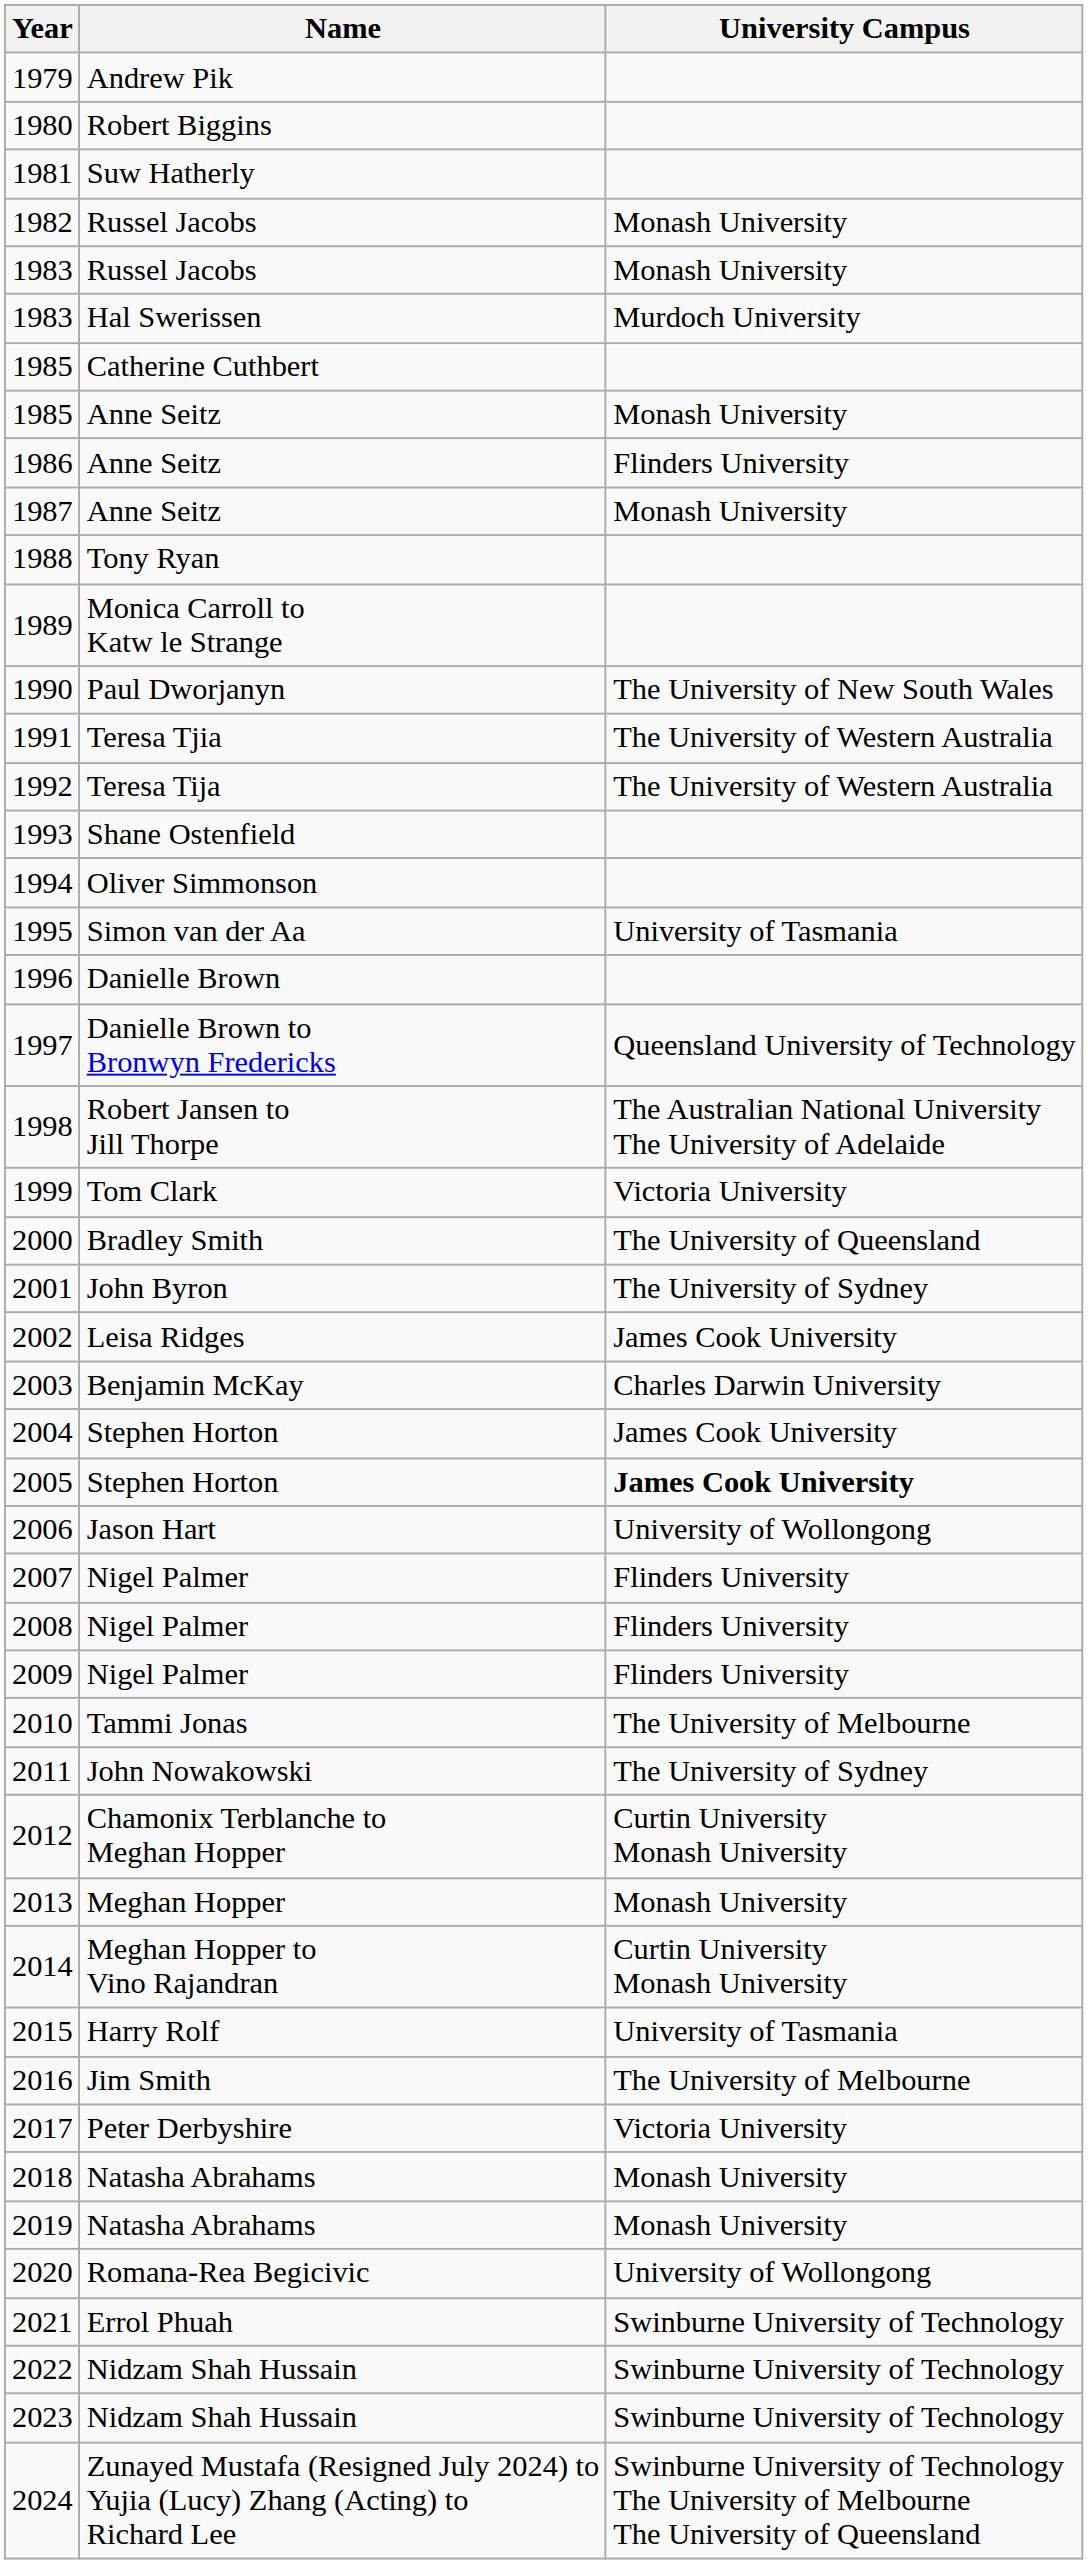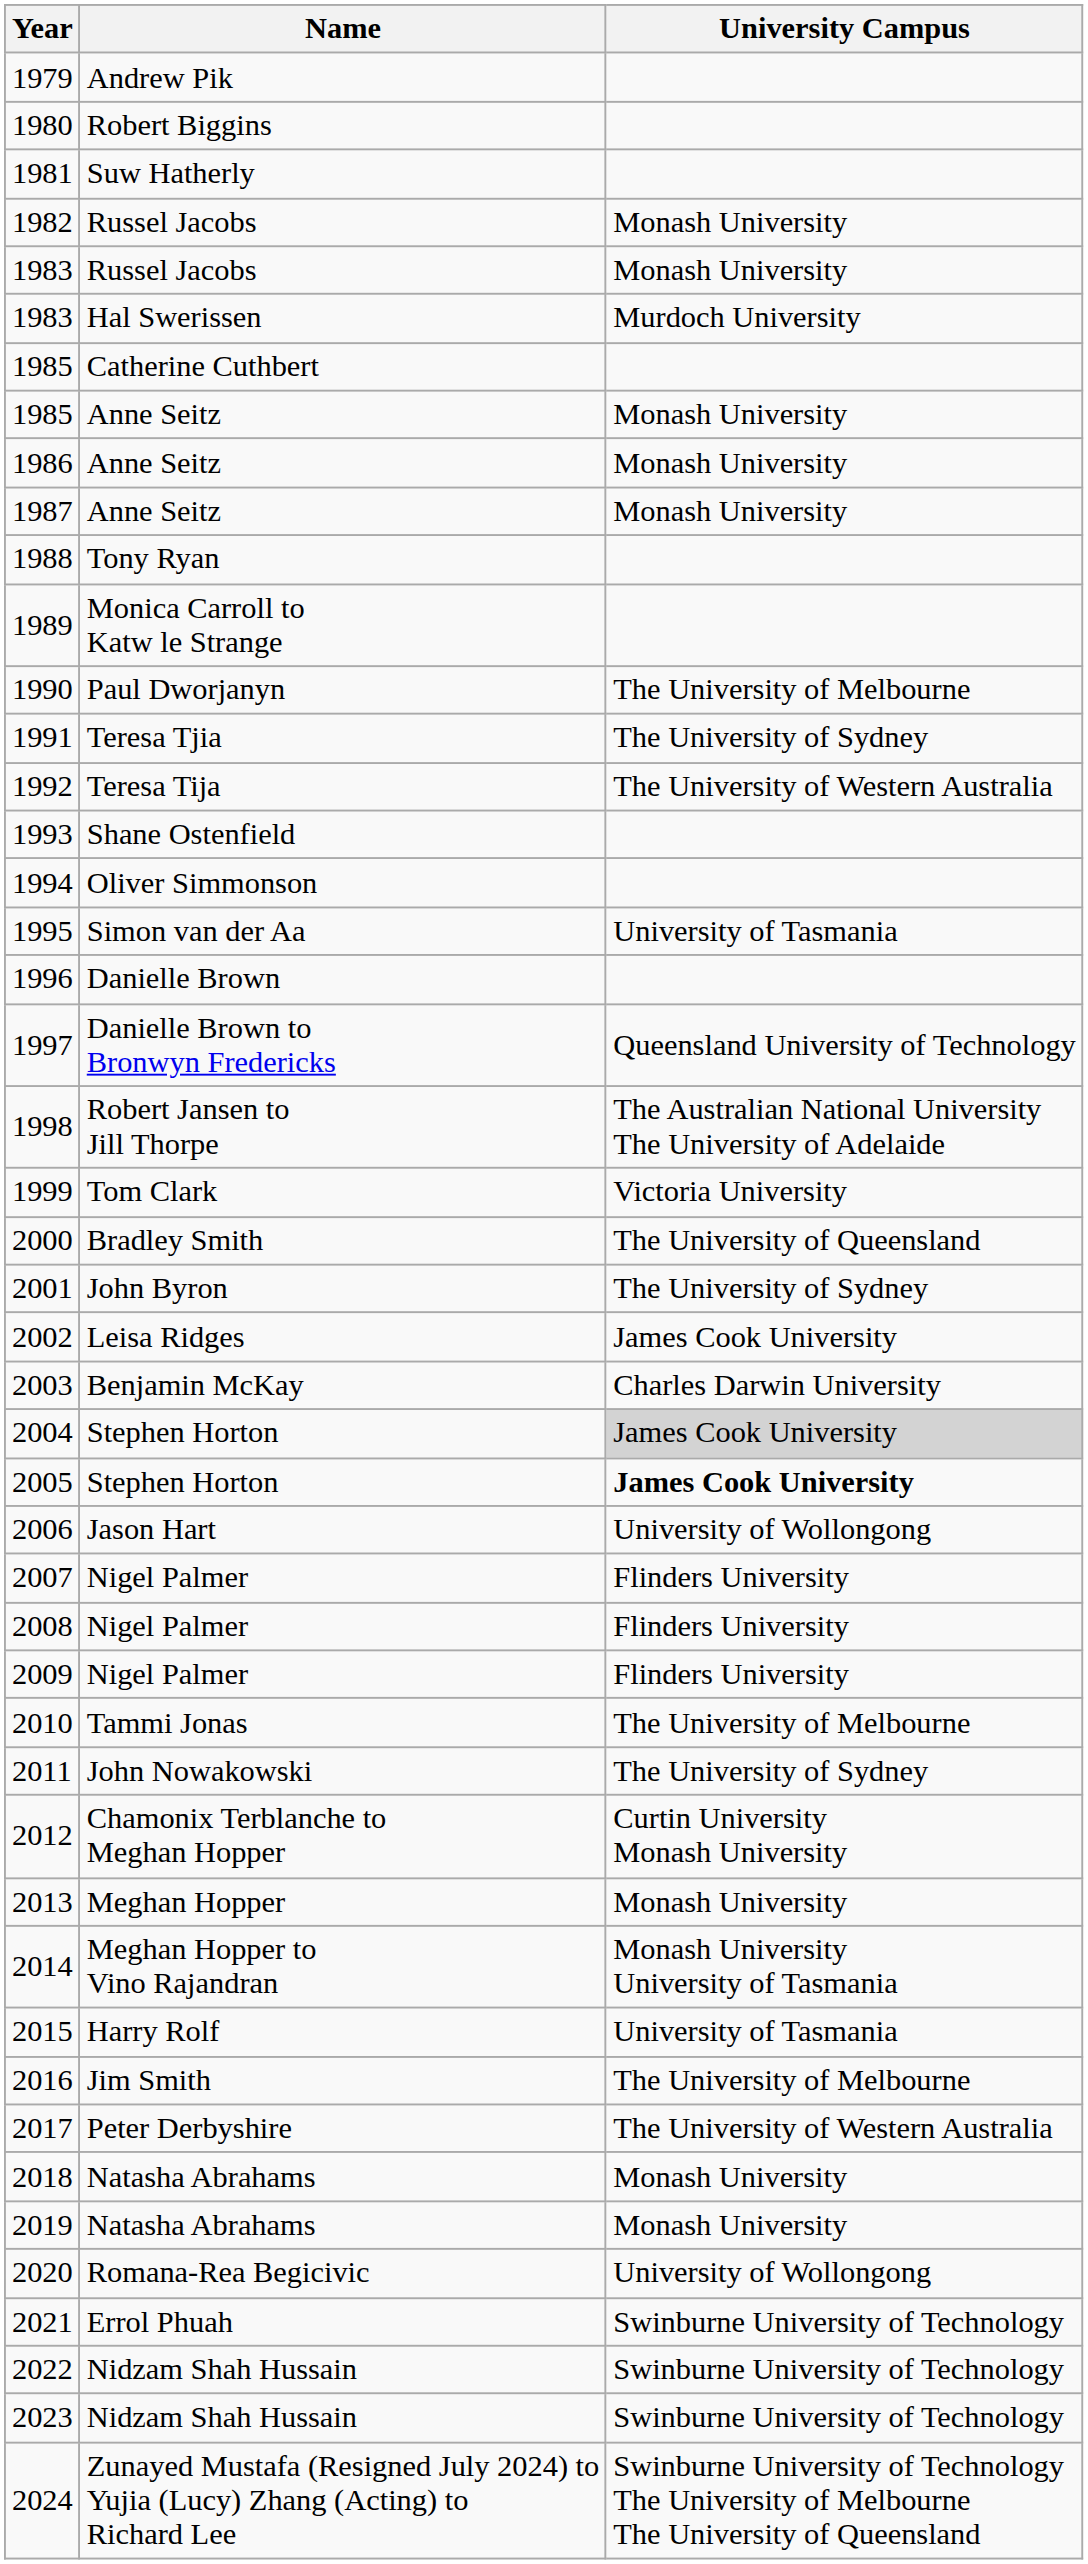1986 | University Campus: Flinders University -> Monash University
1990 | University Campus: The University of New South Wales -> The University of Melbourne
1991 | University Campus: The University of Western Australia -> The University of Sydney
2004 | University Campus: no background -> lightgrey background
2014 | University Campus: Curtin University Monash University -> Monash University University of Tasmania
2017 | University Campus: Victoria University -> The University of Western Australia
